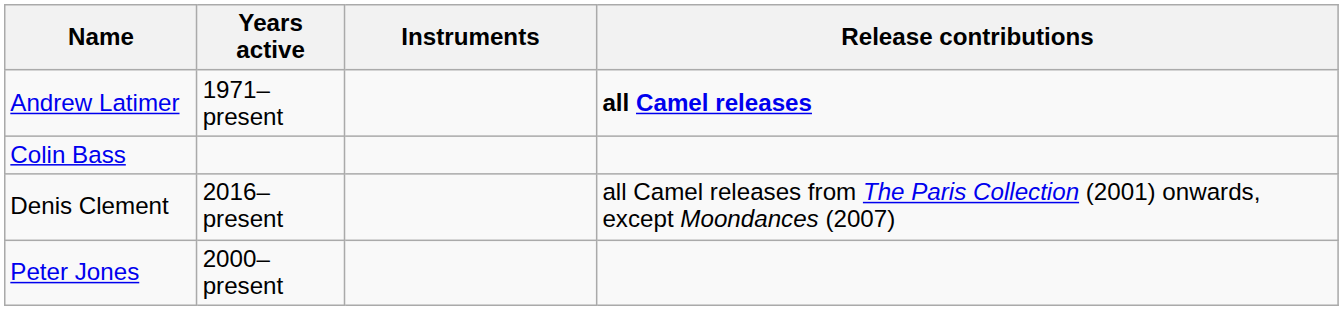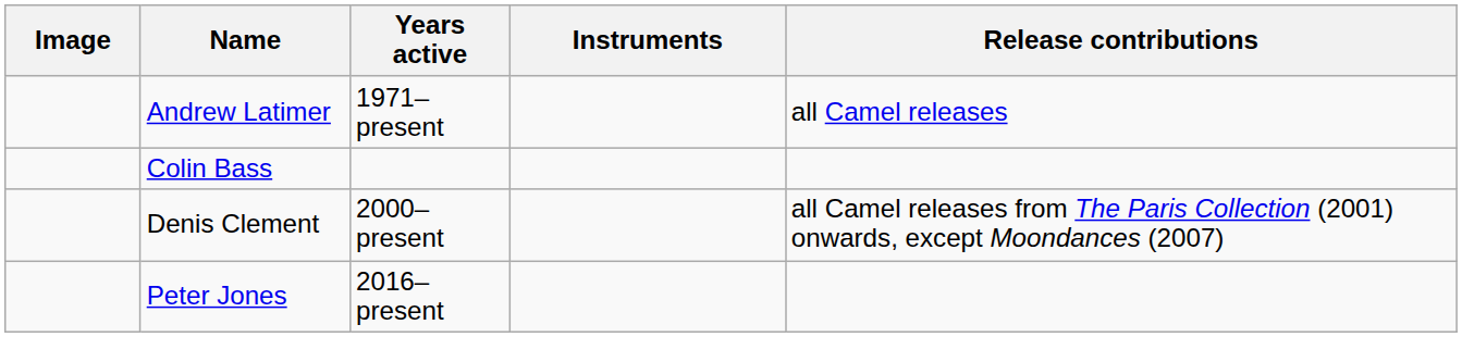+ column: Image
Andrew Latimer | Release contributions: bold -> normal
Denis Clement | Years active: 2016–present -> 2000–present
Peter Jones | Years active: 2000–present -> 2016–present
